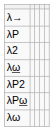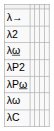- row: λP
+ row: λC
